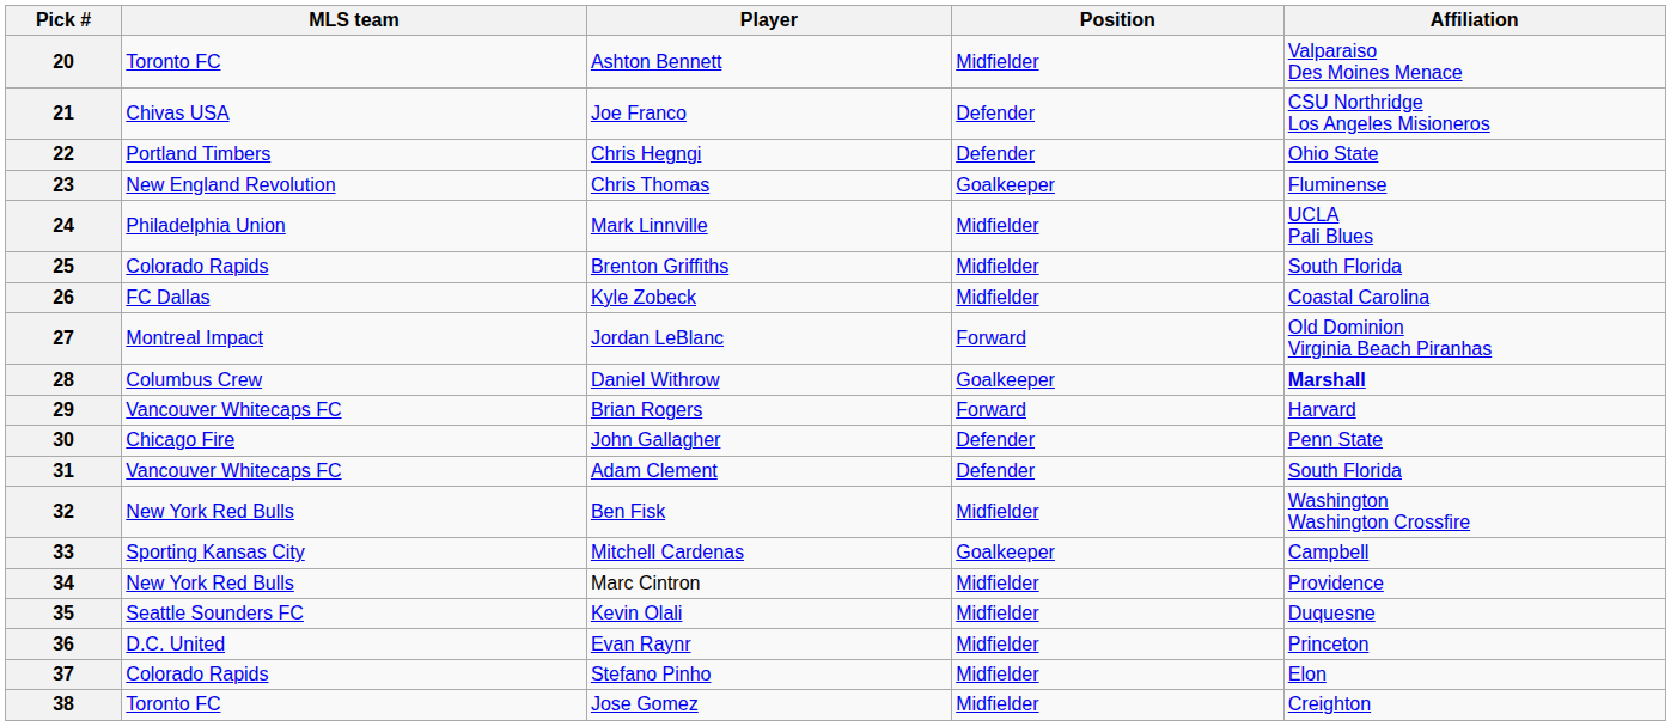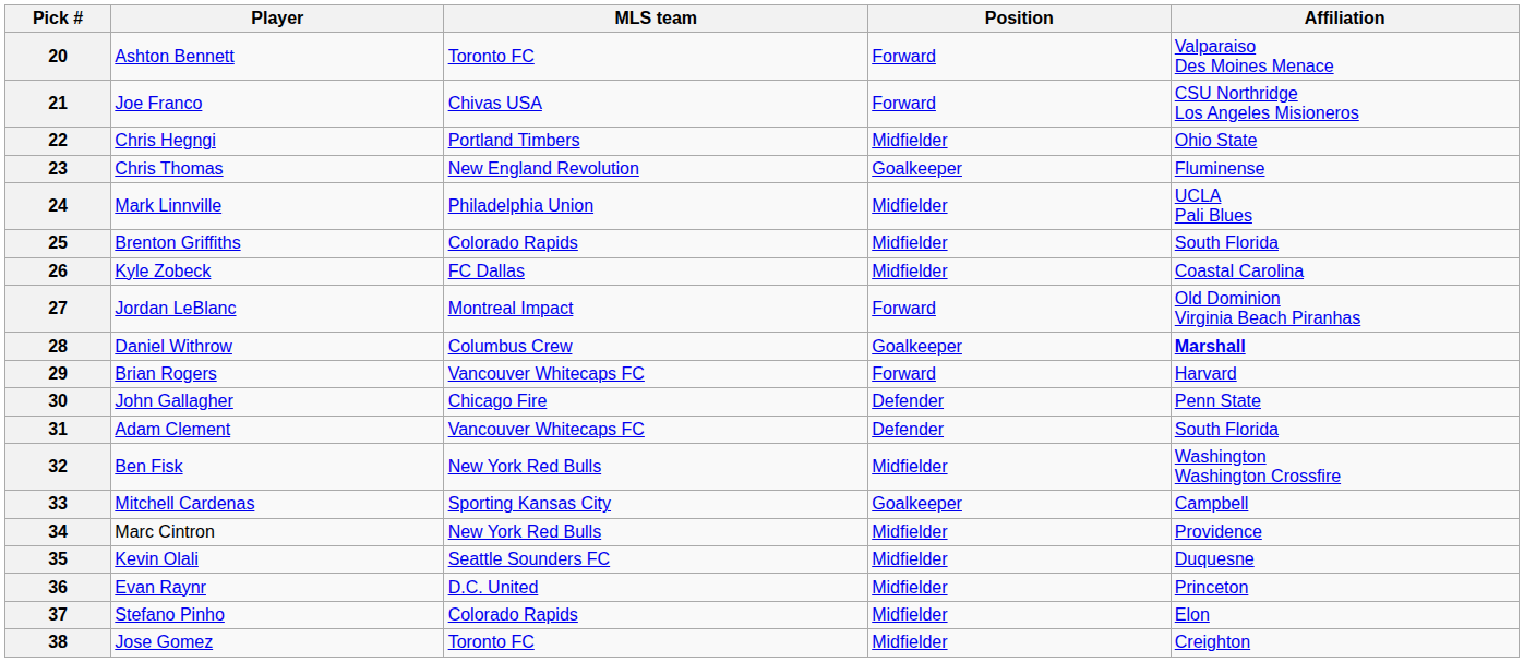columns swapped: MLS team <-> Player
20 | Position: Midfielder -> Forward
21 | Position: Defender -> Forward
22 | Position: Defender -> Midfielder
